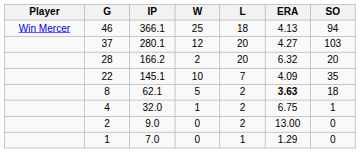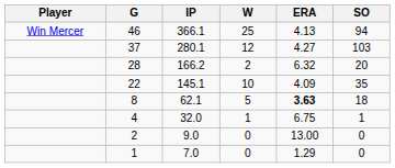- column: L | 18 | 20 | 20 | 7 | 2 | 2 | 2 | 1
